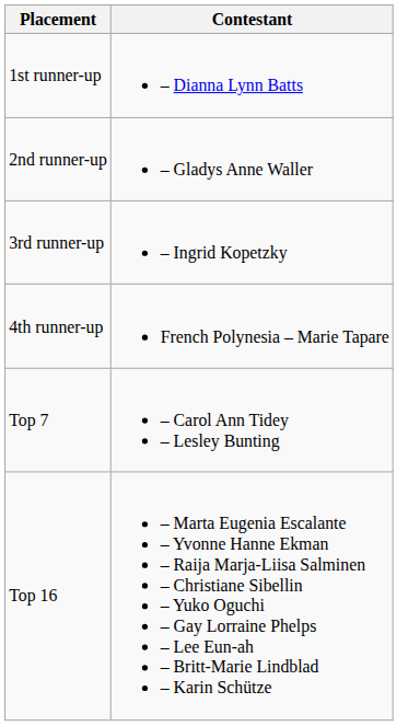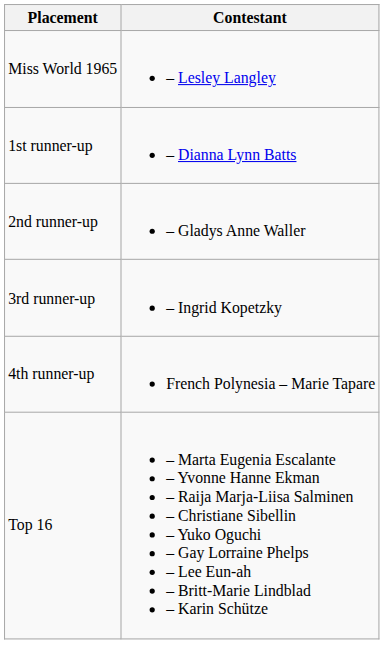+ row: Miss World 1965 | – Lesley Langley
- row: Top 7 | – Carol Ann Tidey – Lesley Bunting
